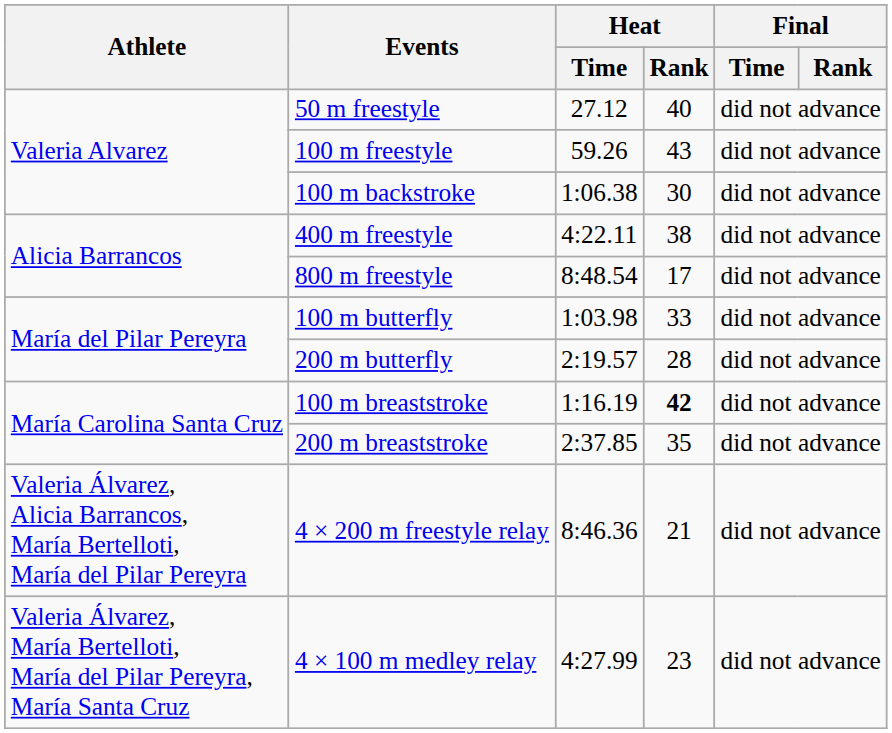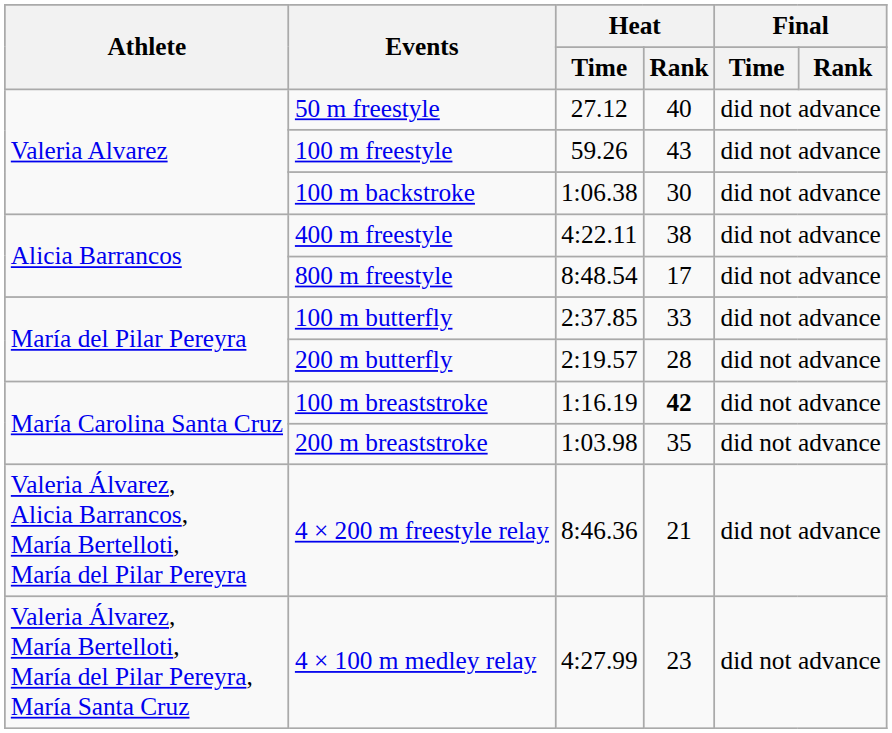100 m butterfly | Heat / Time: 1:03.98 -> 2:37.85
200 m breaststroke | Heat / Time: 2:37.85 -> 1:03.98
